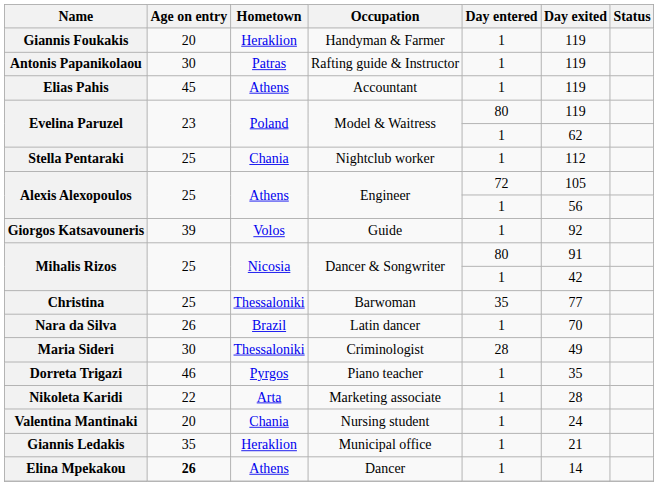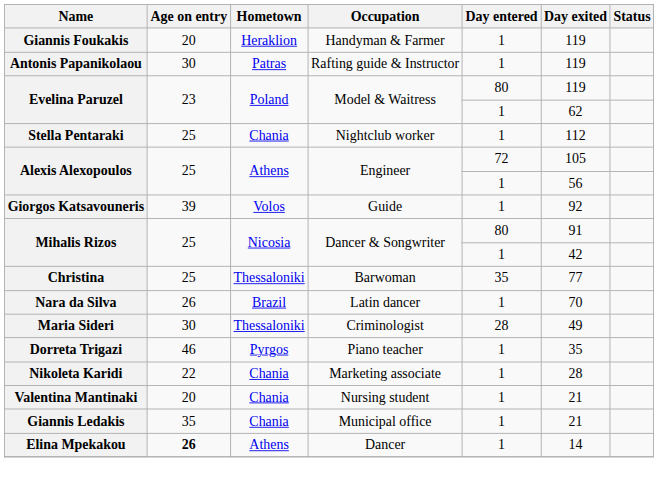- row: Elias Pahis | 45 | Athens | Accountant | 1 | 119
Nikoleta Karidi | Hometown: Arta -> Chania
Valentina Mantinaki | Day exited: 24 -> 21
Giannis Ledakis | Hometown: Heraklion -> Chania
